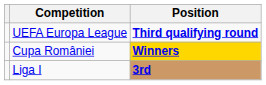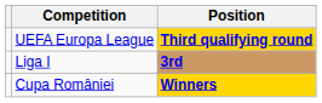UEFA Europa League | Position: no background -> gold background
rows swapped: Liga I <-> Cupa României
